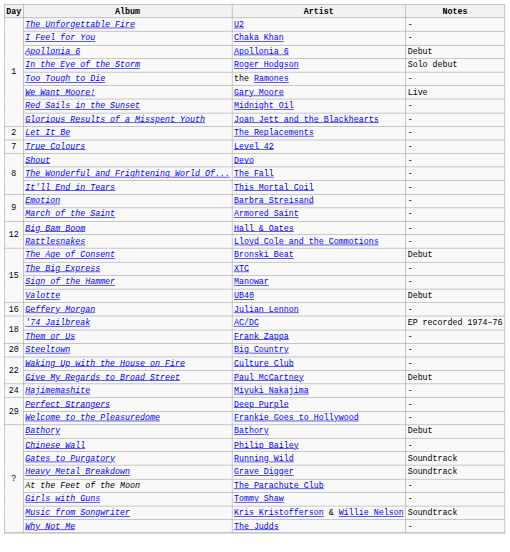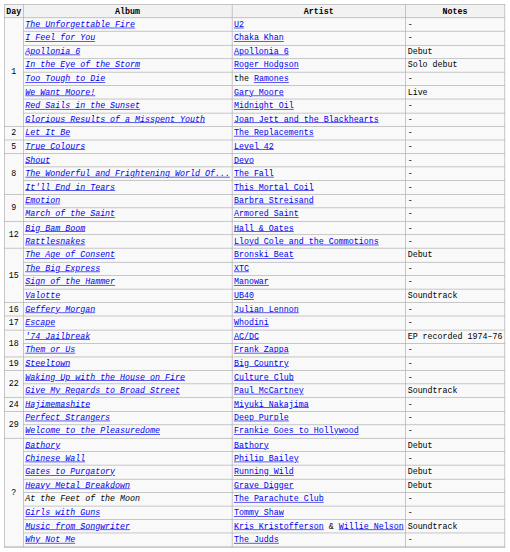True Colours | Day: 7 -> 5
Valotte | Notes: Debut -> Soundtrack
+ row: 17 | Escape | Whodini | -
Steeltown | Day: 20 -> 19
Give My Regards to Broad Street | Notes: Debut -> Soundtrack
Gates to Purgatory | Notes: Soundtrack -> Debut
Heavy Metal Breakdown | Notes: Soundtrack -> Debut
